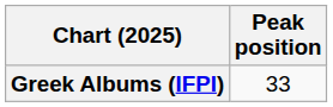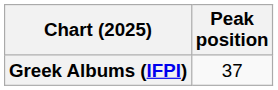Greek Albums (IFPI) | Peak position: 33 -> 37
